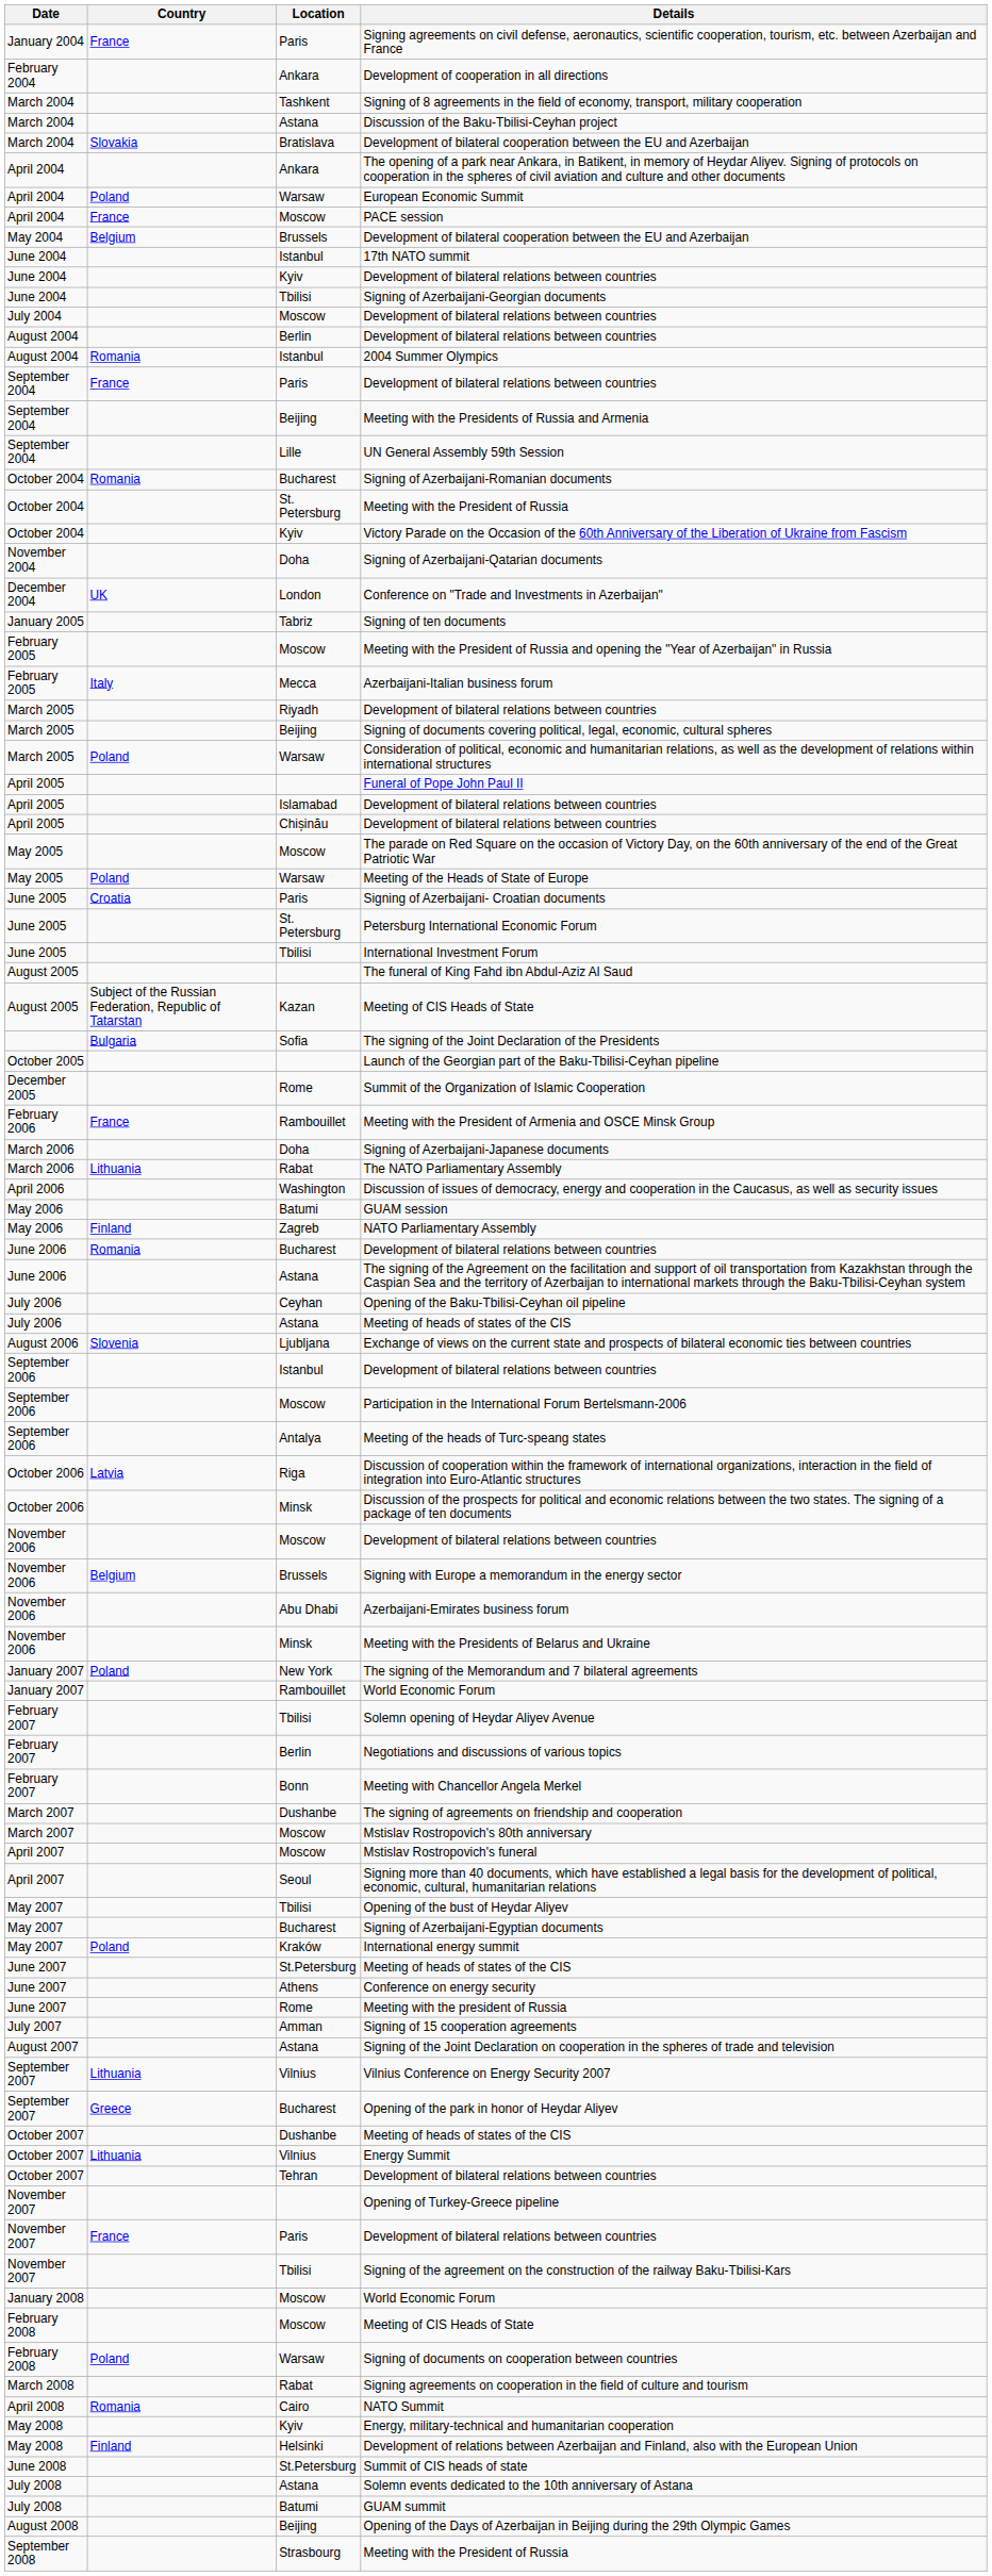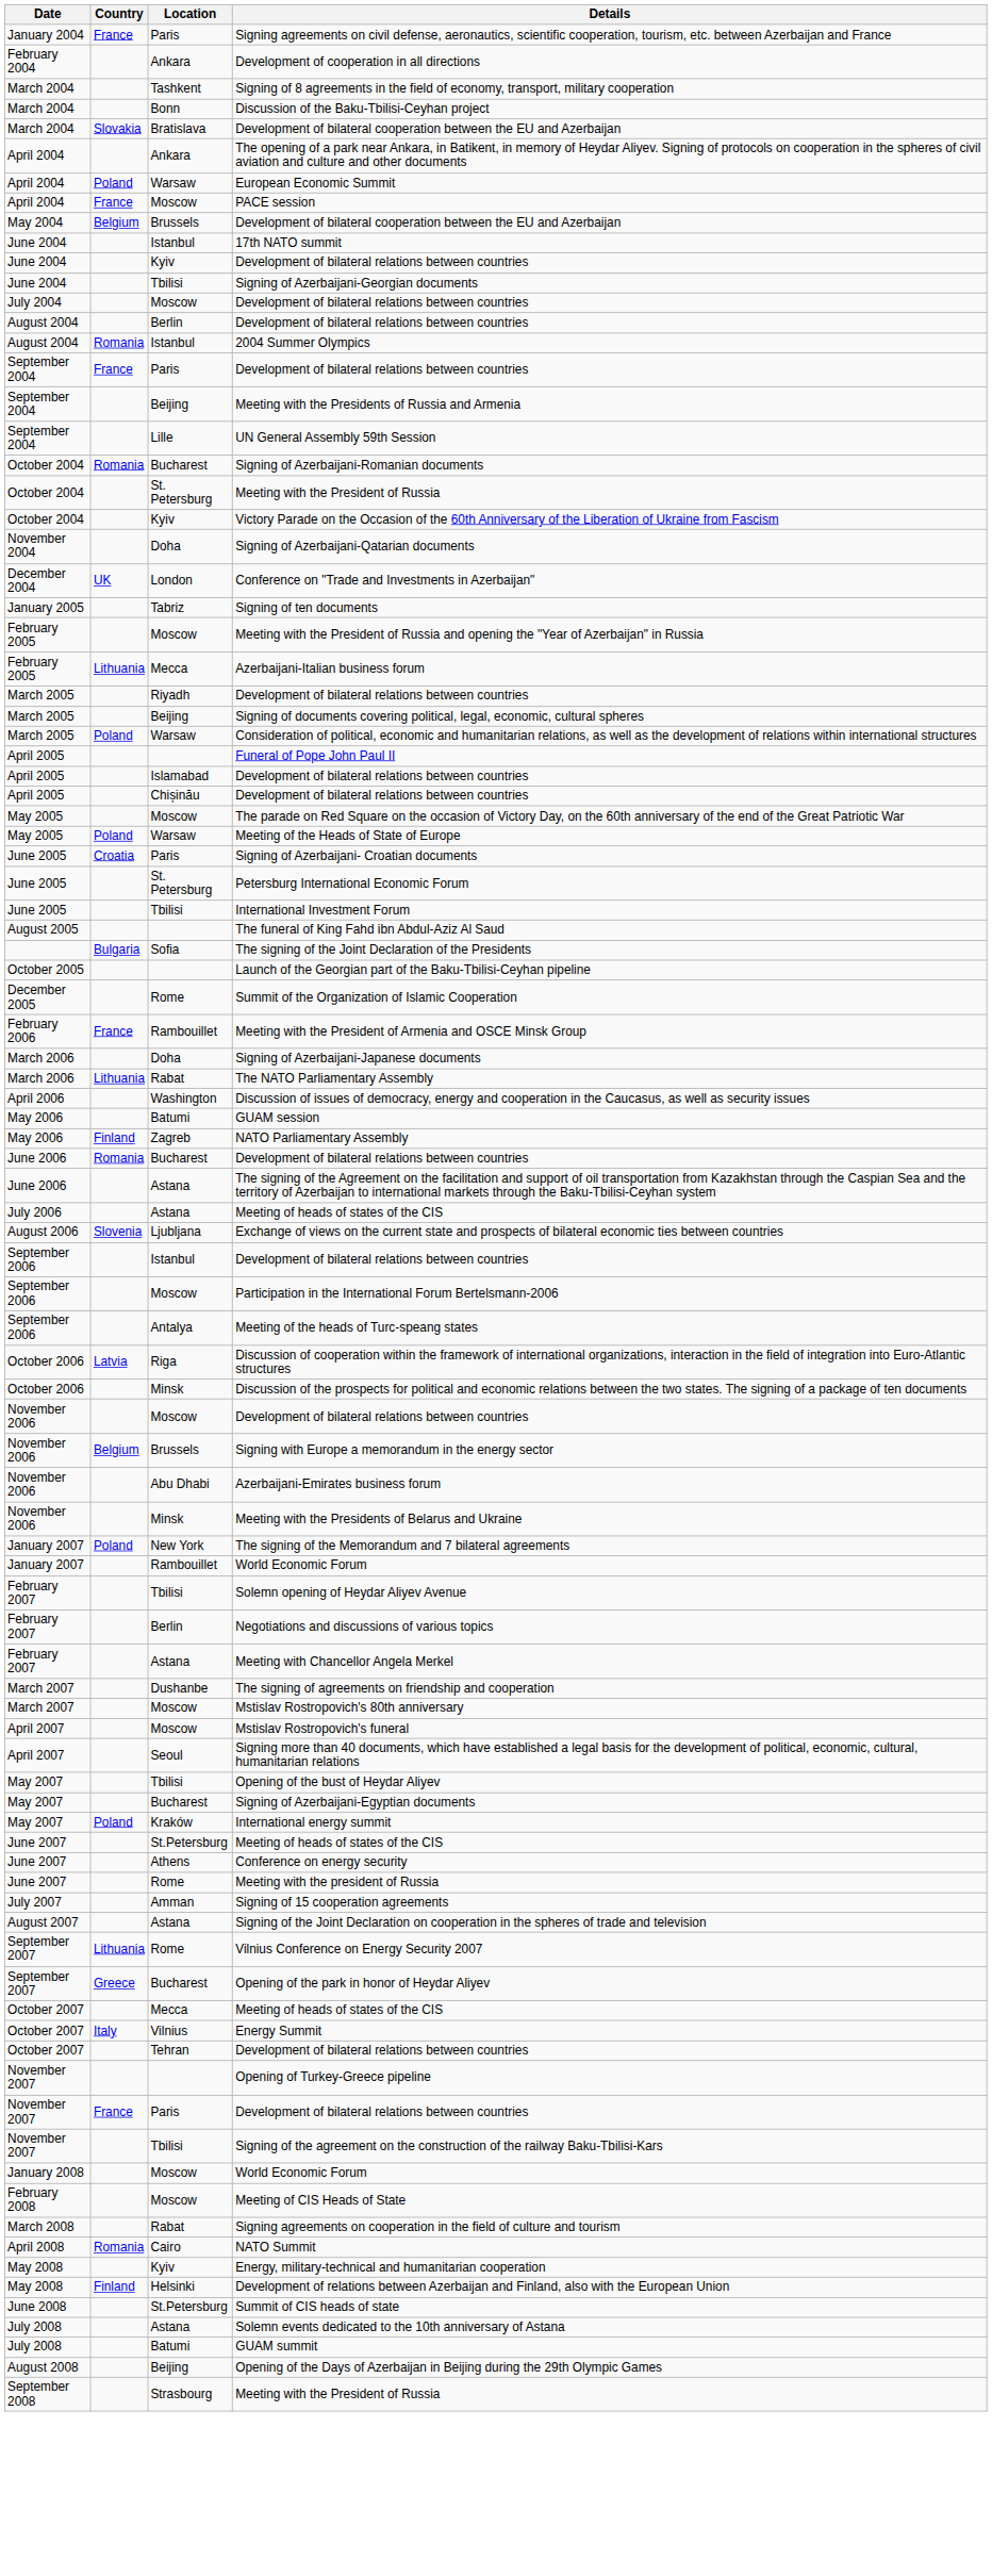Discussion of the Baku-Tbilisi-Ceyhan project | Location: Astana -> Bonn
Azerbaijani-Italian business forum | Country: Italy -> Lithuania
- row: August 2005 | Subject of the Russian Federation, Republic of Tatarstan | Kazan | Meeting of CIS Heads of State
- row: July 2006 | Ceyhan | Opening of the Baku-Tbilisi-Ceyhan oil pipeline
Meeting with Chancellor Angela Merkel | Location: Bonn -> Astana
Vilnius Conference on Energy Security 2007 | Location: Vilnius -> Rome
October 2007 / Meeting of heads of states of the CIS | Location: Dushanbe -> Mecca
Energy Summit | Country: Lithuania -> Italy
- row: February 2008 | Poland | Warsaw | Signing of documents on cooperation between countries
